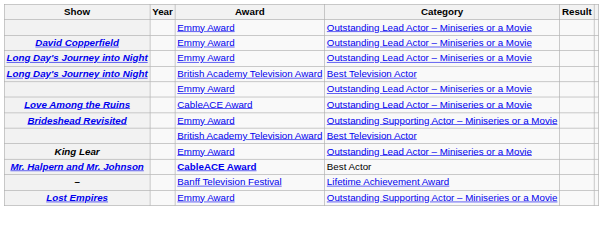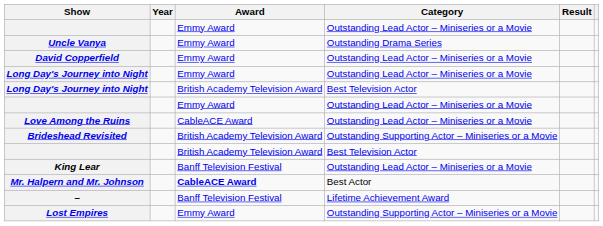+ row: Uncle Vanya | Emmy Award | Outstanding Drama Series
Brideshead Revisited | Award: Emmy Award -> British Academy Television Award
King Lear | Award: Emmy Award -> Banff Television Festival
